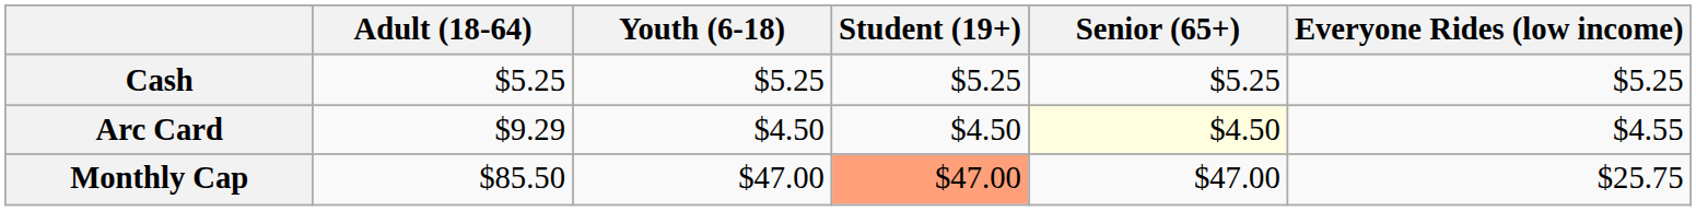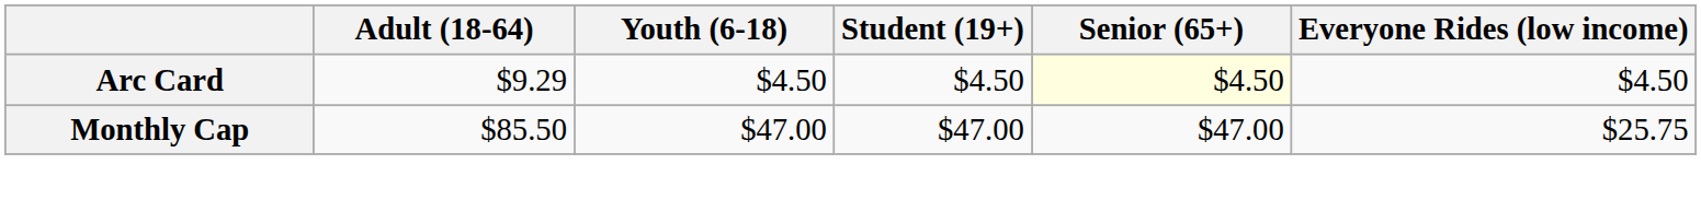- row: Cash | $5.25 | $5.25 | $5.25 | $5.25 | $5.25
Arc Card | Everyone Rides (low income): $4.55 -> $4.50
Monthly Cap | Student (19+): lightsalmon background -> no background
